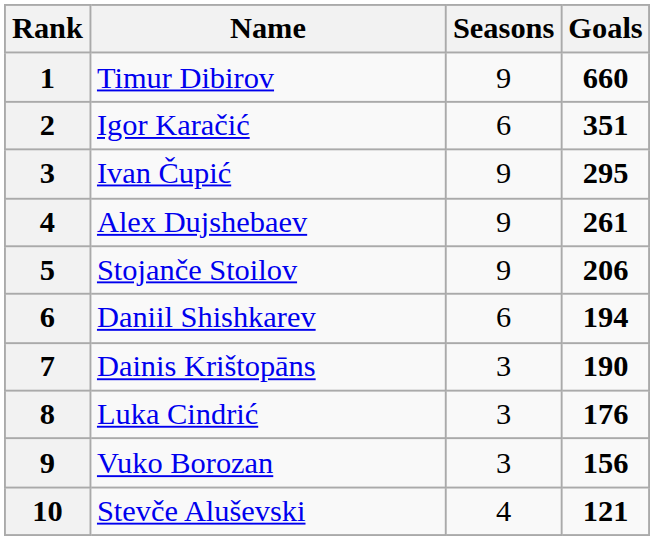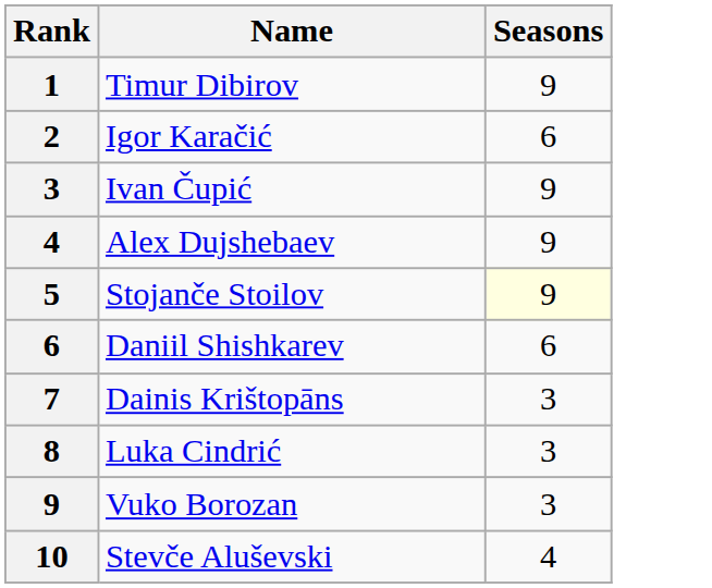- column: Goals | 660 | 351 | 295 | 261 | 206 | 194 | 190 | 176 | 156 | 121
Stojanče Stoilov | Seasons: no background -> lightyellow background
